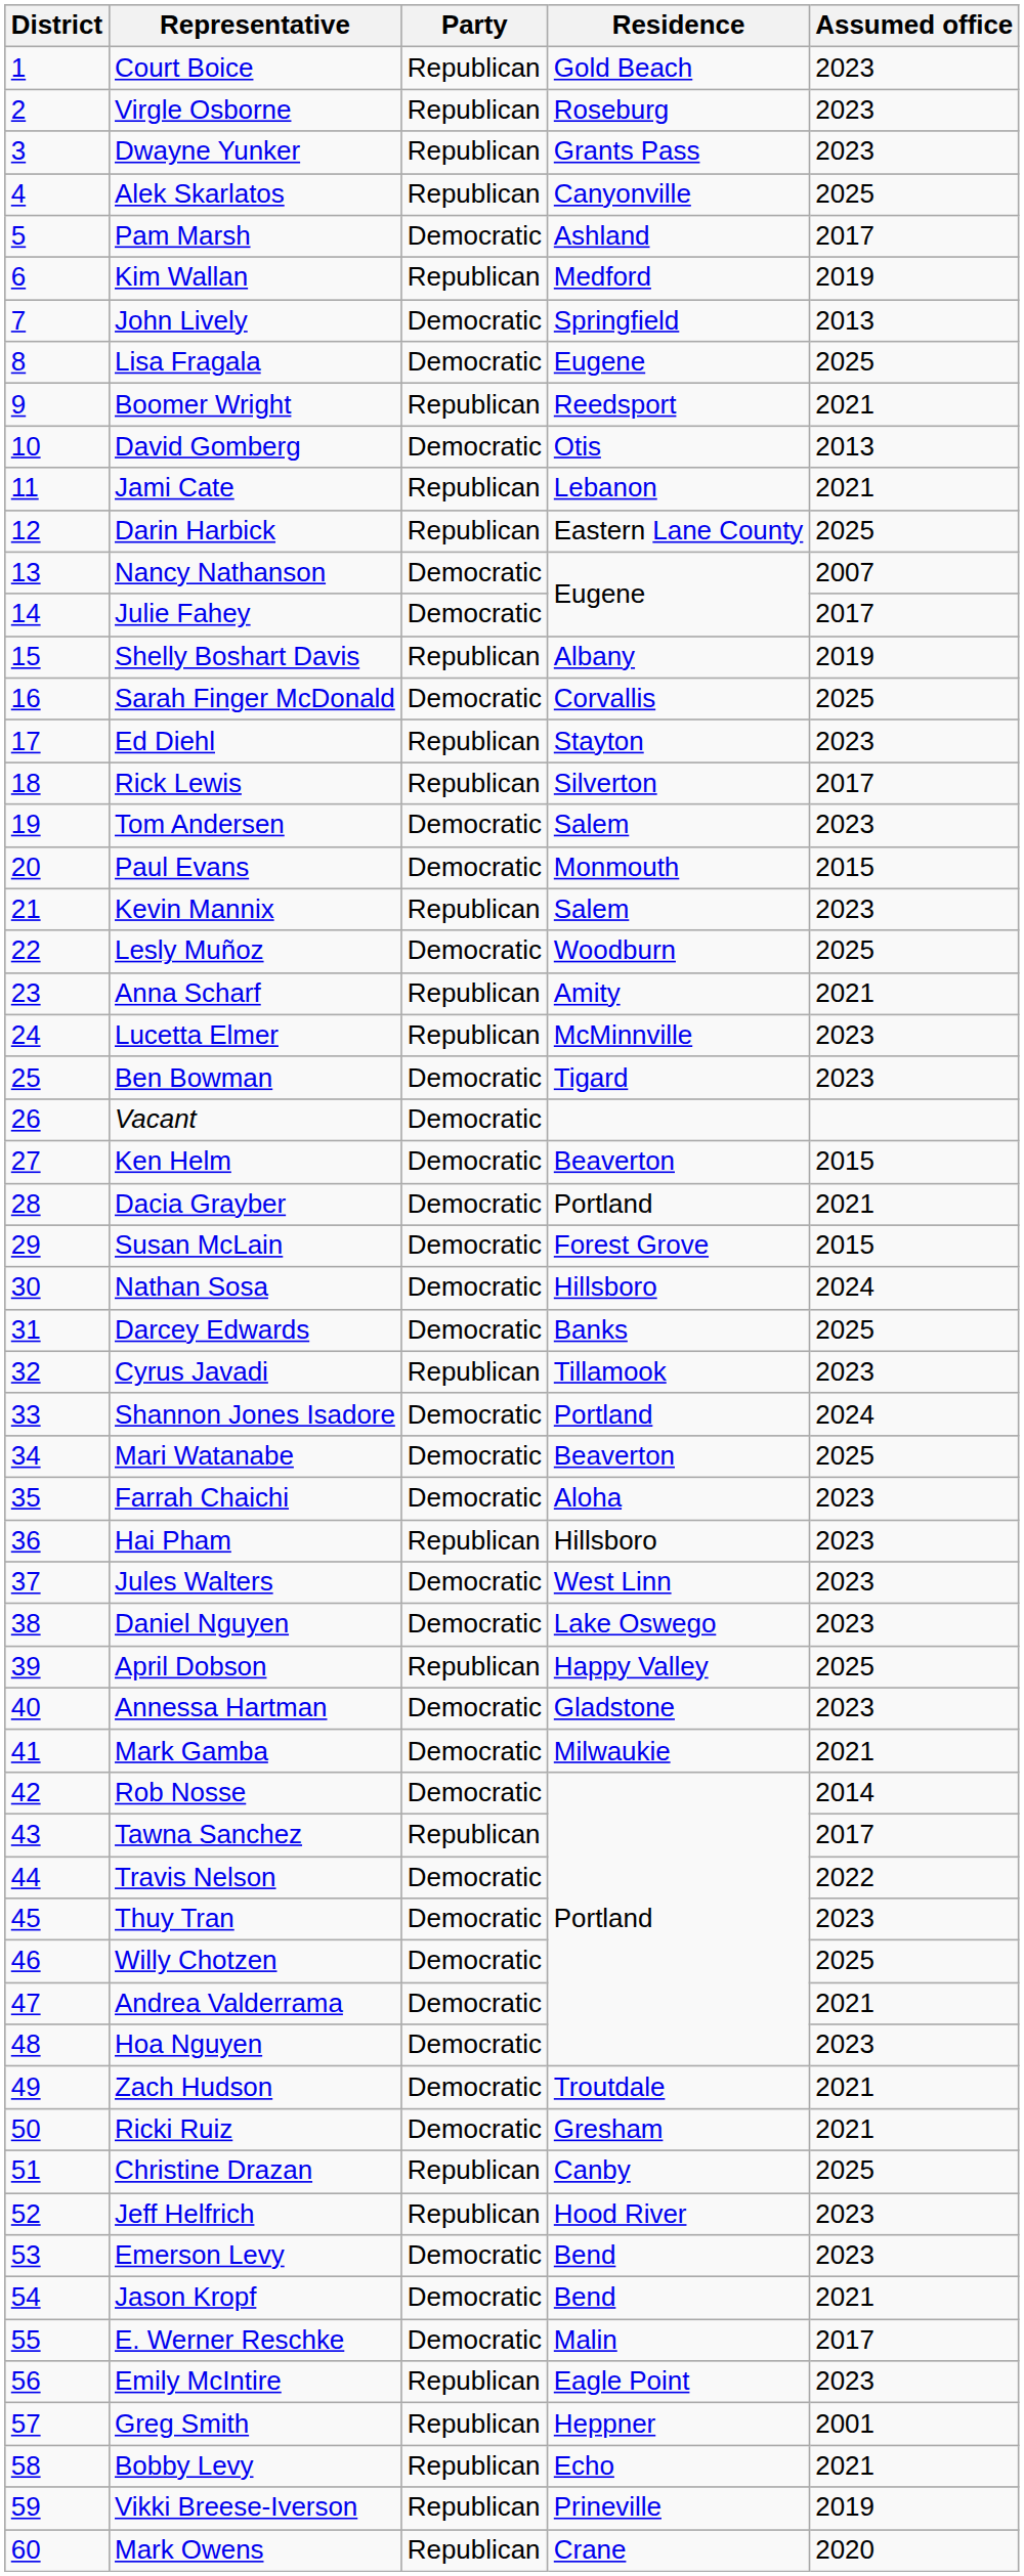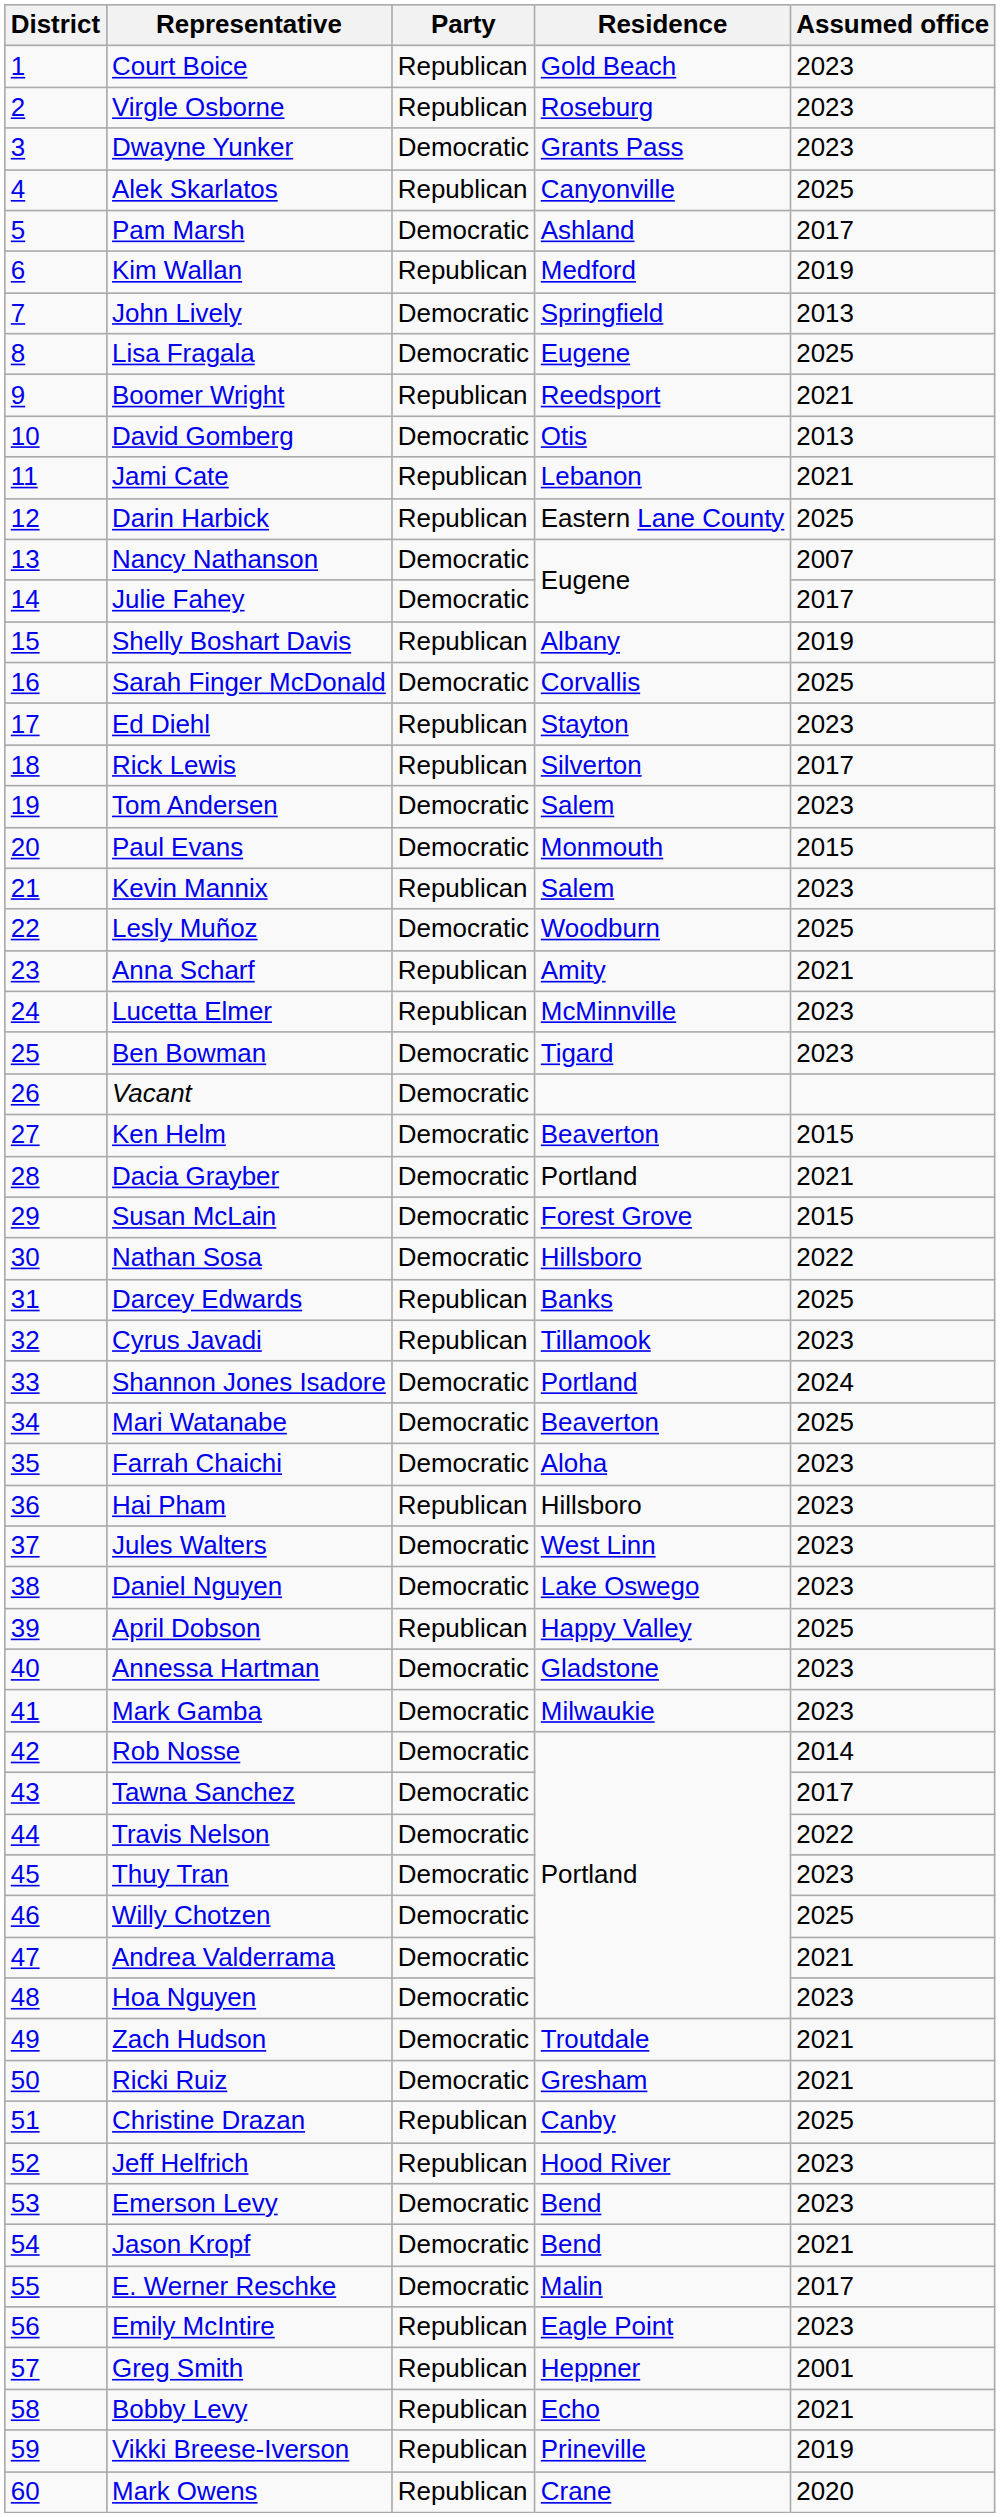Dwayne Yunker | Party: Republican -> Democratic
Nathan Sosa | Assumed office: 2024 -> 2022
Darcey Edwards | Party: Democratic -> Republican
Mark Gamba | Assumed office: 2021 -> 2023
Tawna Sanchez | Party: Republican -> Democratic
